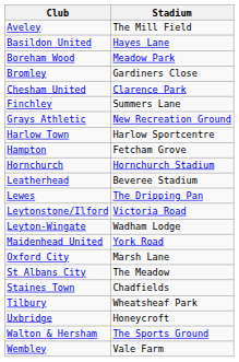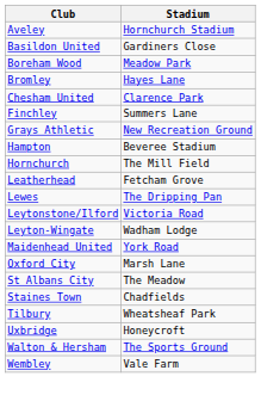Aveley | Stadium: The Mill Field -> Hornchurch Stadium
Basildon United | Stadium: Hayes Lane -> Gardiners Close
Bromley | Stadium: Gardiners Close -> Hayes Lane
- row: Harlow Town | Harlow Sportcentre
Hampton | Stadium: Fetcham Grove -> Beveree Stadium
Hornchurch | Stadium: Hornchurch Stadium -> The Mill Field
Leatherhead | Stadium: Beveree Stadium -> Fetcham Grove
